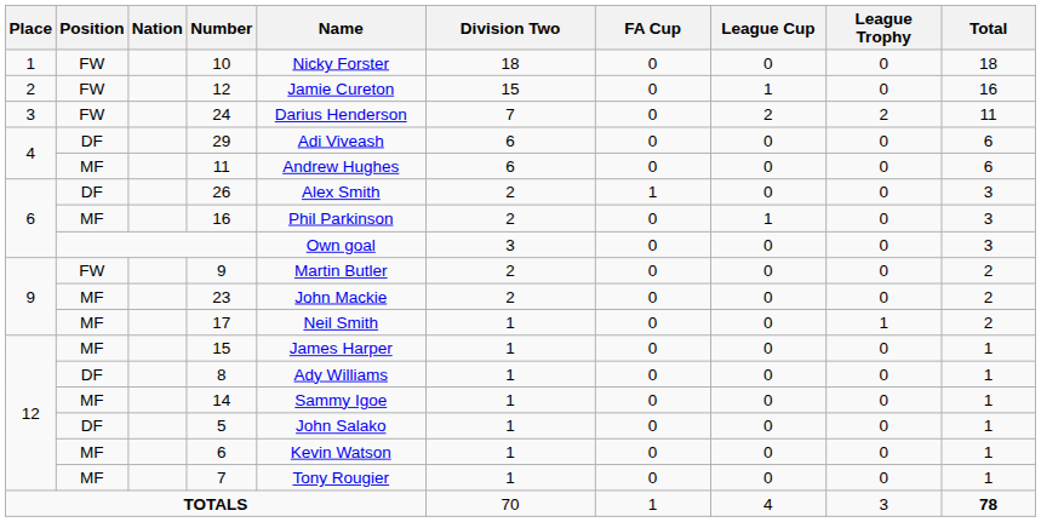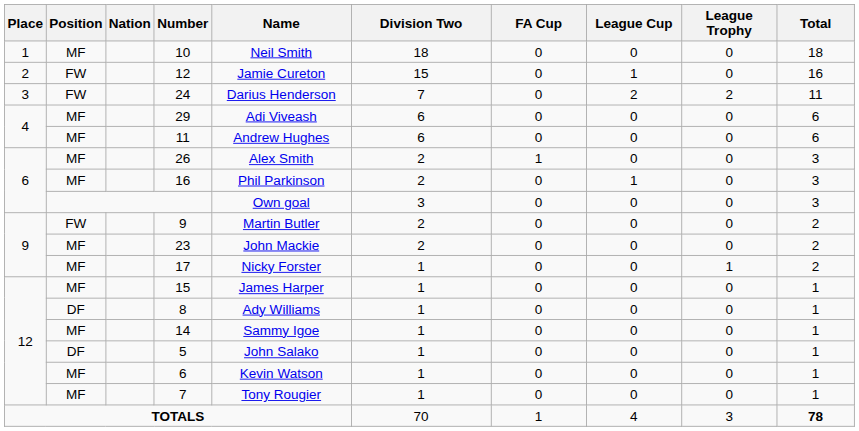10 | Position: FW -> MF
10 | Name: Nicky Forster -> Neil Smith
29 | Position: DF -> MF
26 | Position: DF -> MF
17 | Name: Neil Smith -> Nicky Forster
